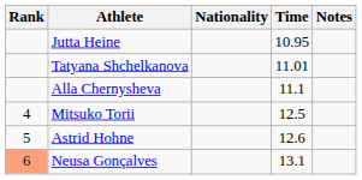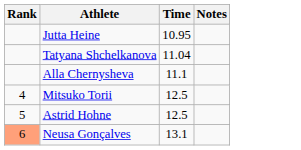- column: Nationality
Tatyana Shchelkanova | Time: 11.01 -> 11.04
Astrid Hohne | Time: 12.6 -> 12.5
